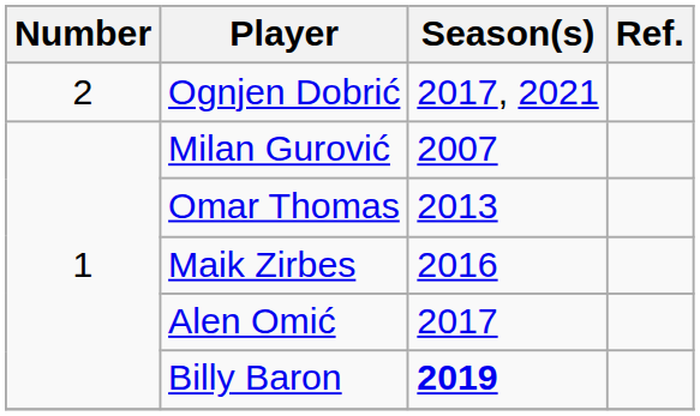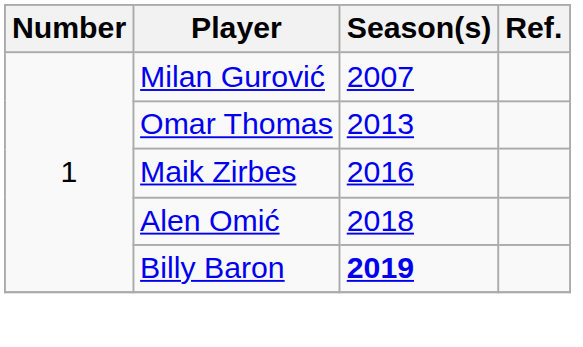- row: 2 | Ognjen Dobrić | 2017, 2021
Alen Omić | Season(s): 2017 -> 2018
